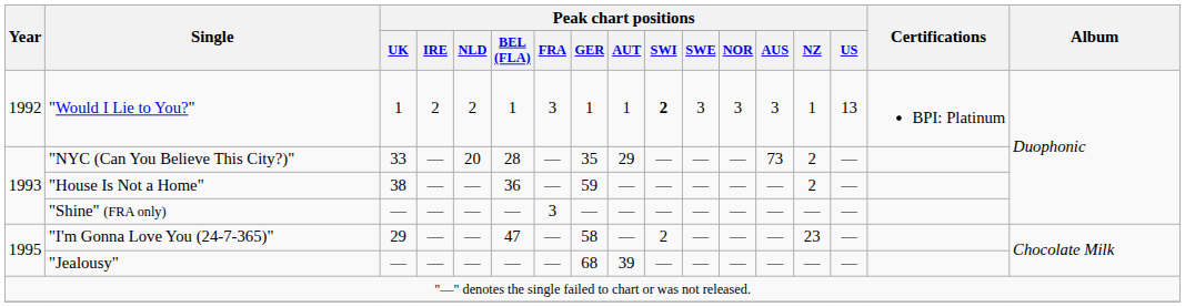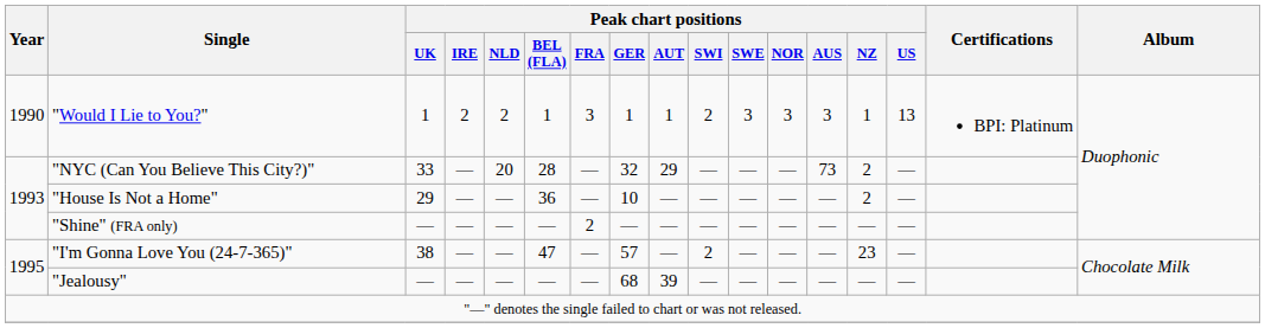"Would I Lie to You?" | Year: 1992 -> 1990
"Would I Lie to You?" | Peak chart positions / SWI: bold -> normal
"NYC (Can You Believe This City?)" | Peak chart positions / GER: 35 -> 32
"House Is Not a Home" | Peak chart positions / UK: 38 -> 29
"House Is Not a Home" | Peak chart positions / GER: 59 -> 10
"Shine" (FRA only) | Peak chart positions / FRA: 3 -> 2
"I'm Gonna Love You (24-7-365)" | Peak chart positions / UK: 29 -> 38
"I'm Gonna Love You (24-7-365)" | Peak chart positions / GER: 58 -> 57
